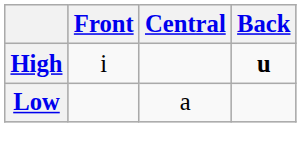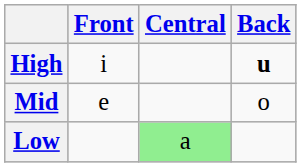+ row: Mid | e | o
Low | Central: no background -> lightgreen background
